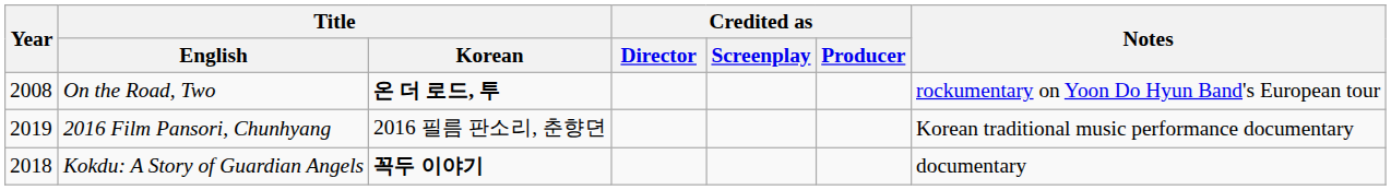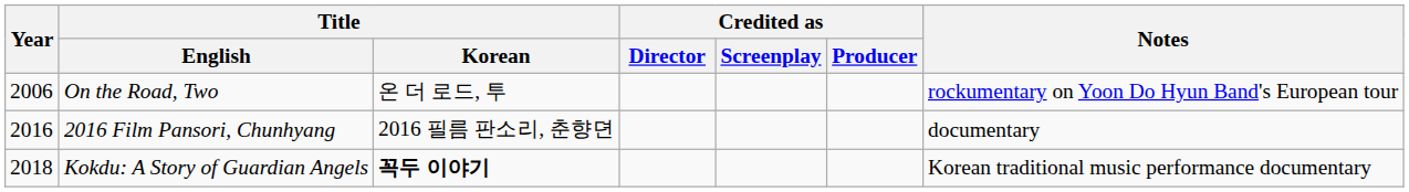On the Road, Two | Year: 2008 -> 2006
On the Road, Two | Title / Korean: bold -> normal
2016 Film Pansori, Chunhyang | Year: 2019 -> 2016
2016 Film Pansori, Chunhyang | Notes: Korean traditional music performance documentary -> documentary
Kokdu: A Story of Guardian Angels | Notes: documentary -> Korean traditional music performance documentary
